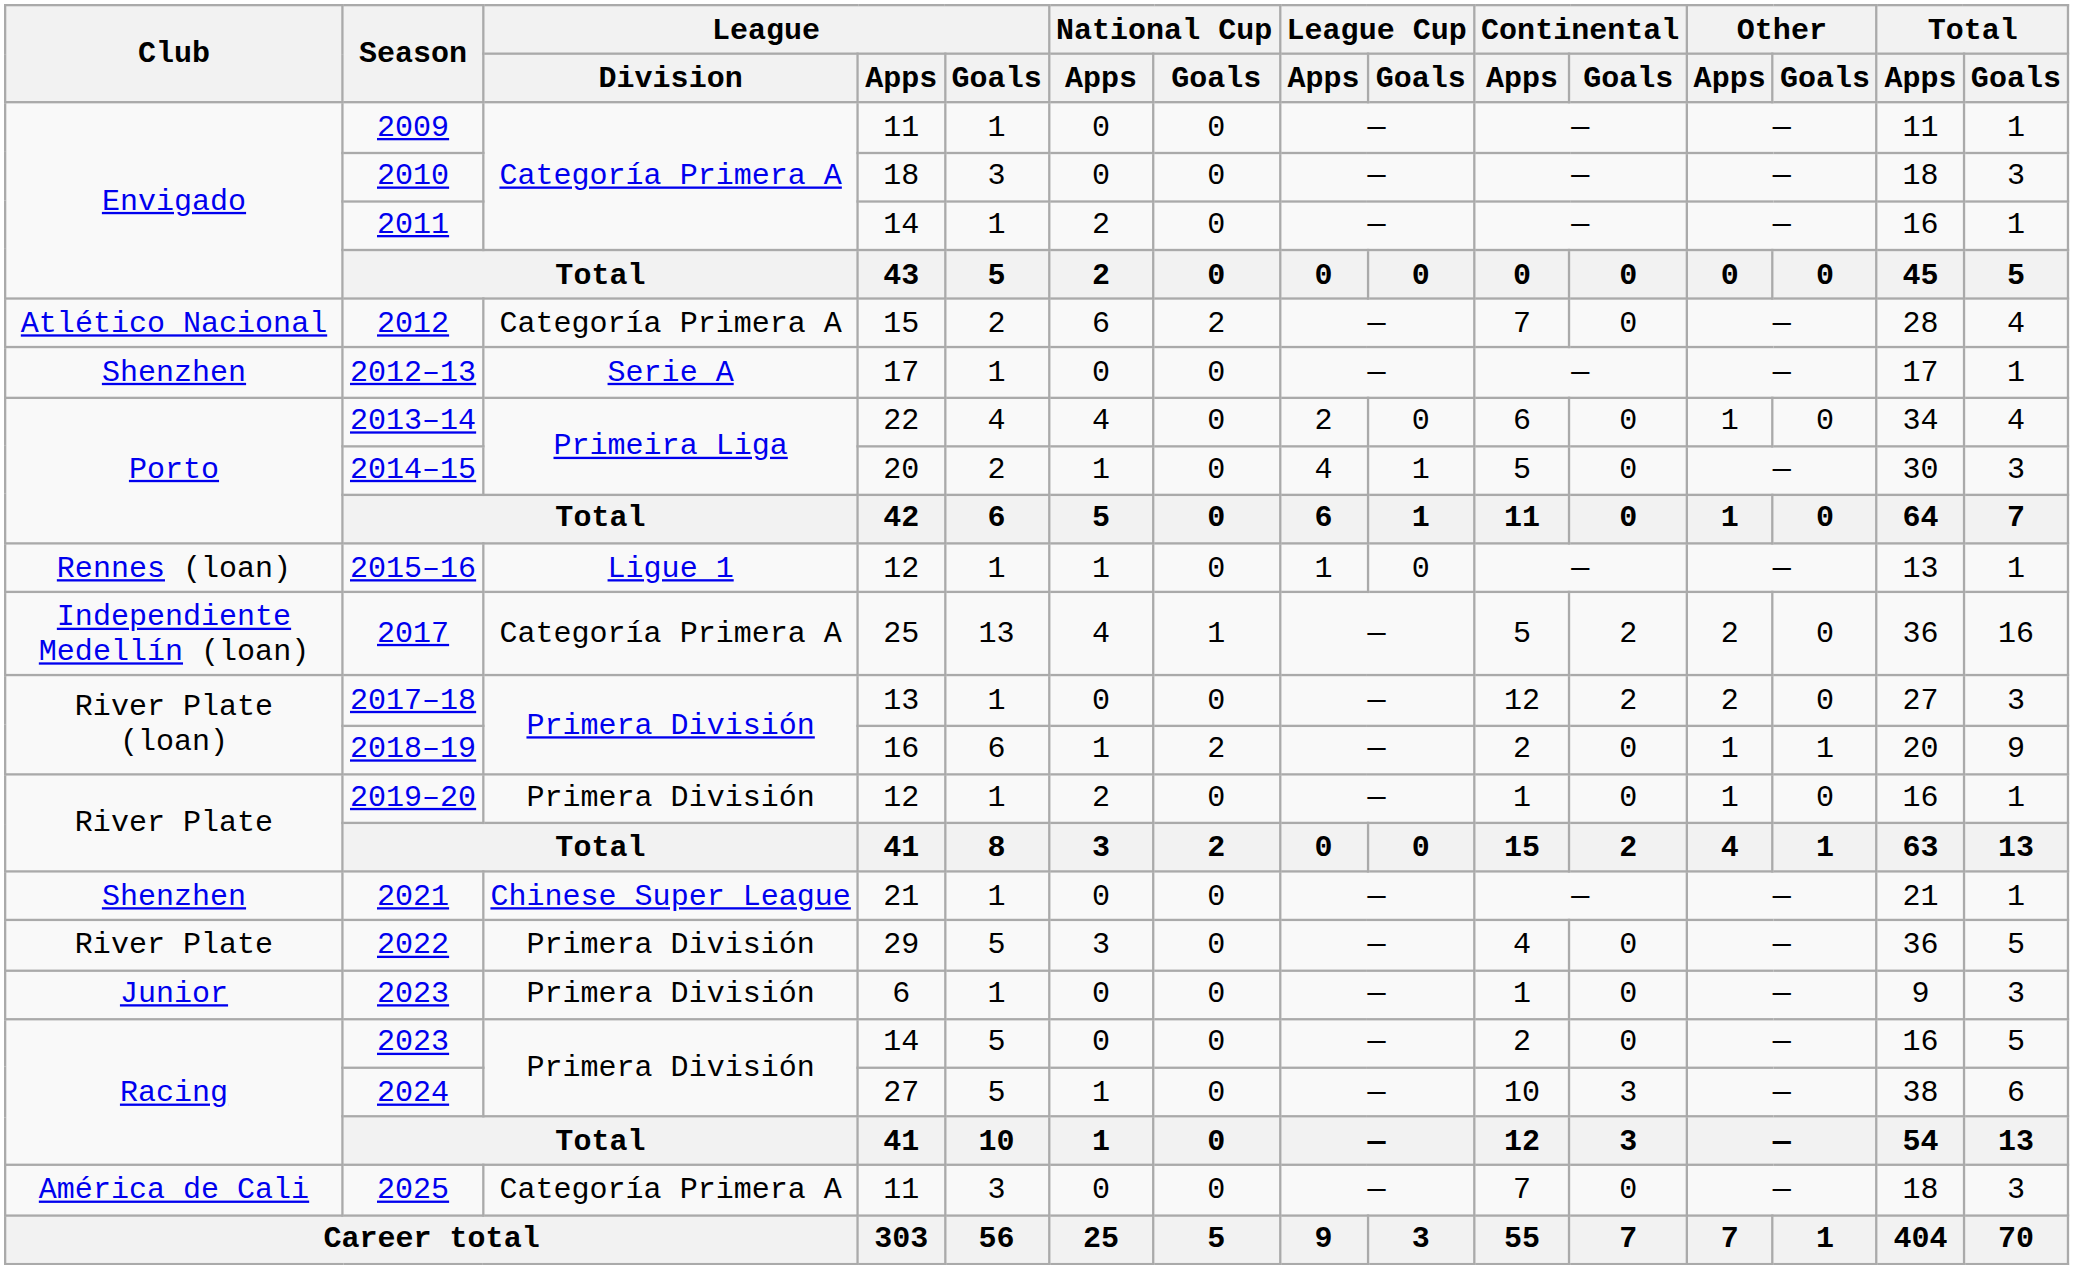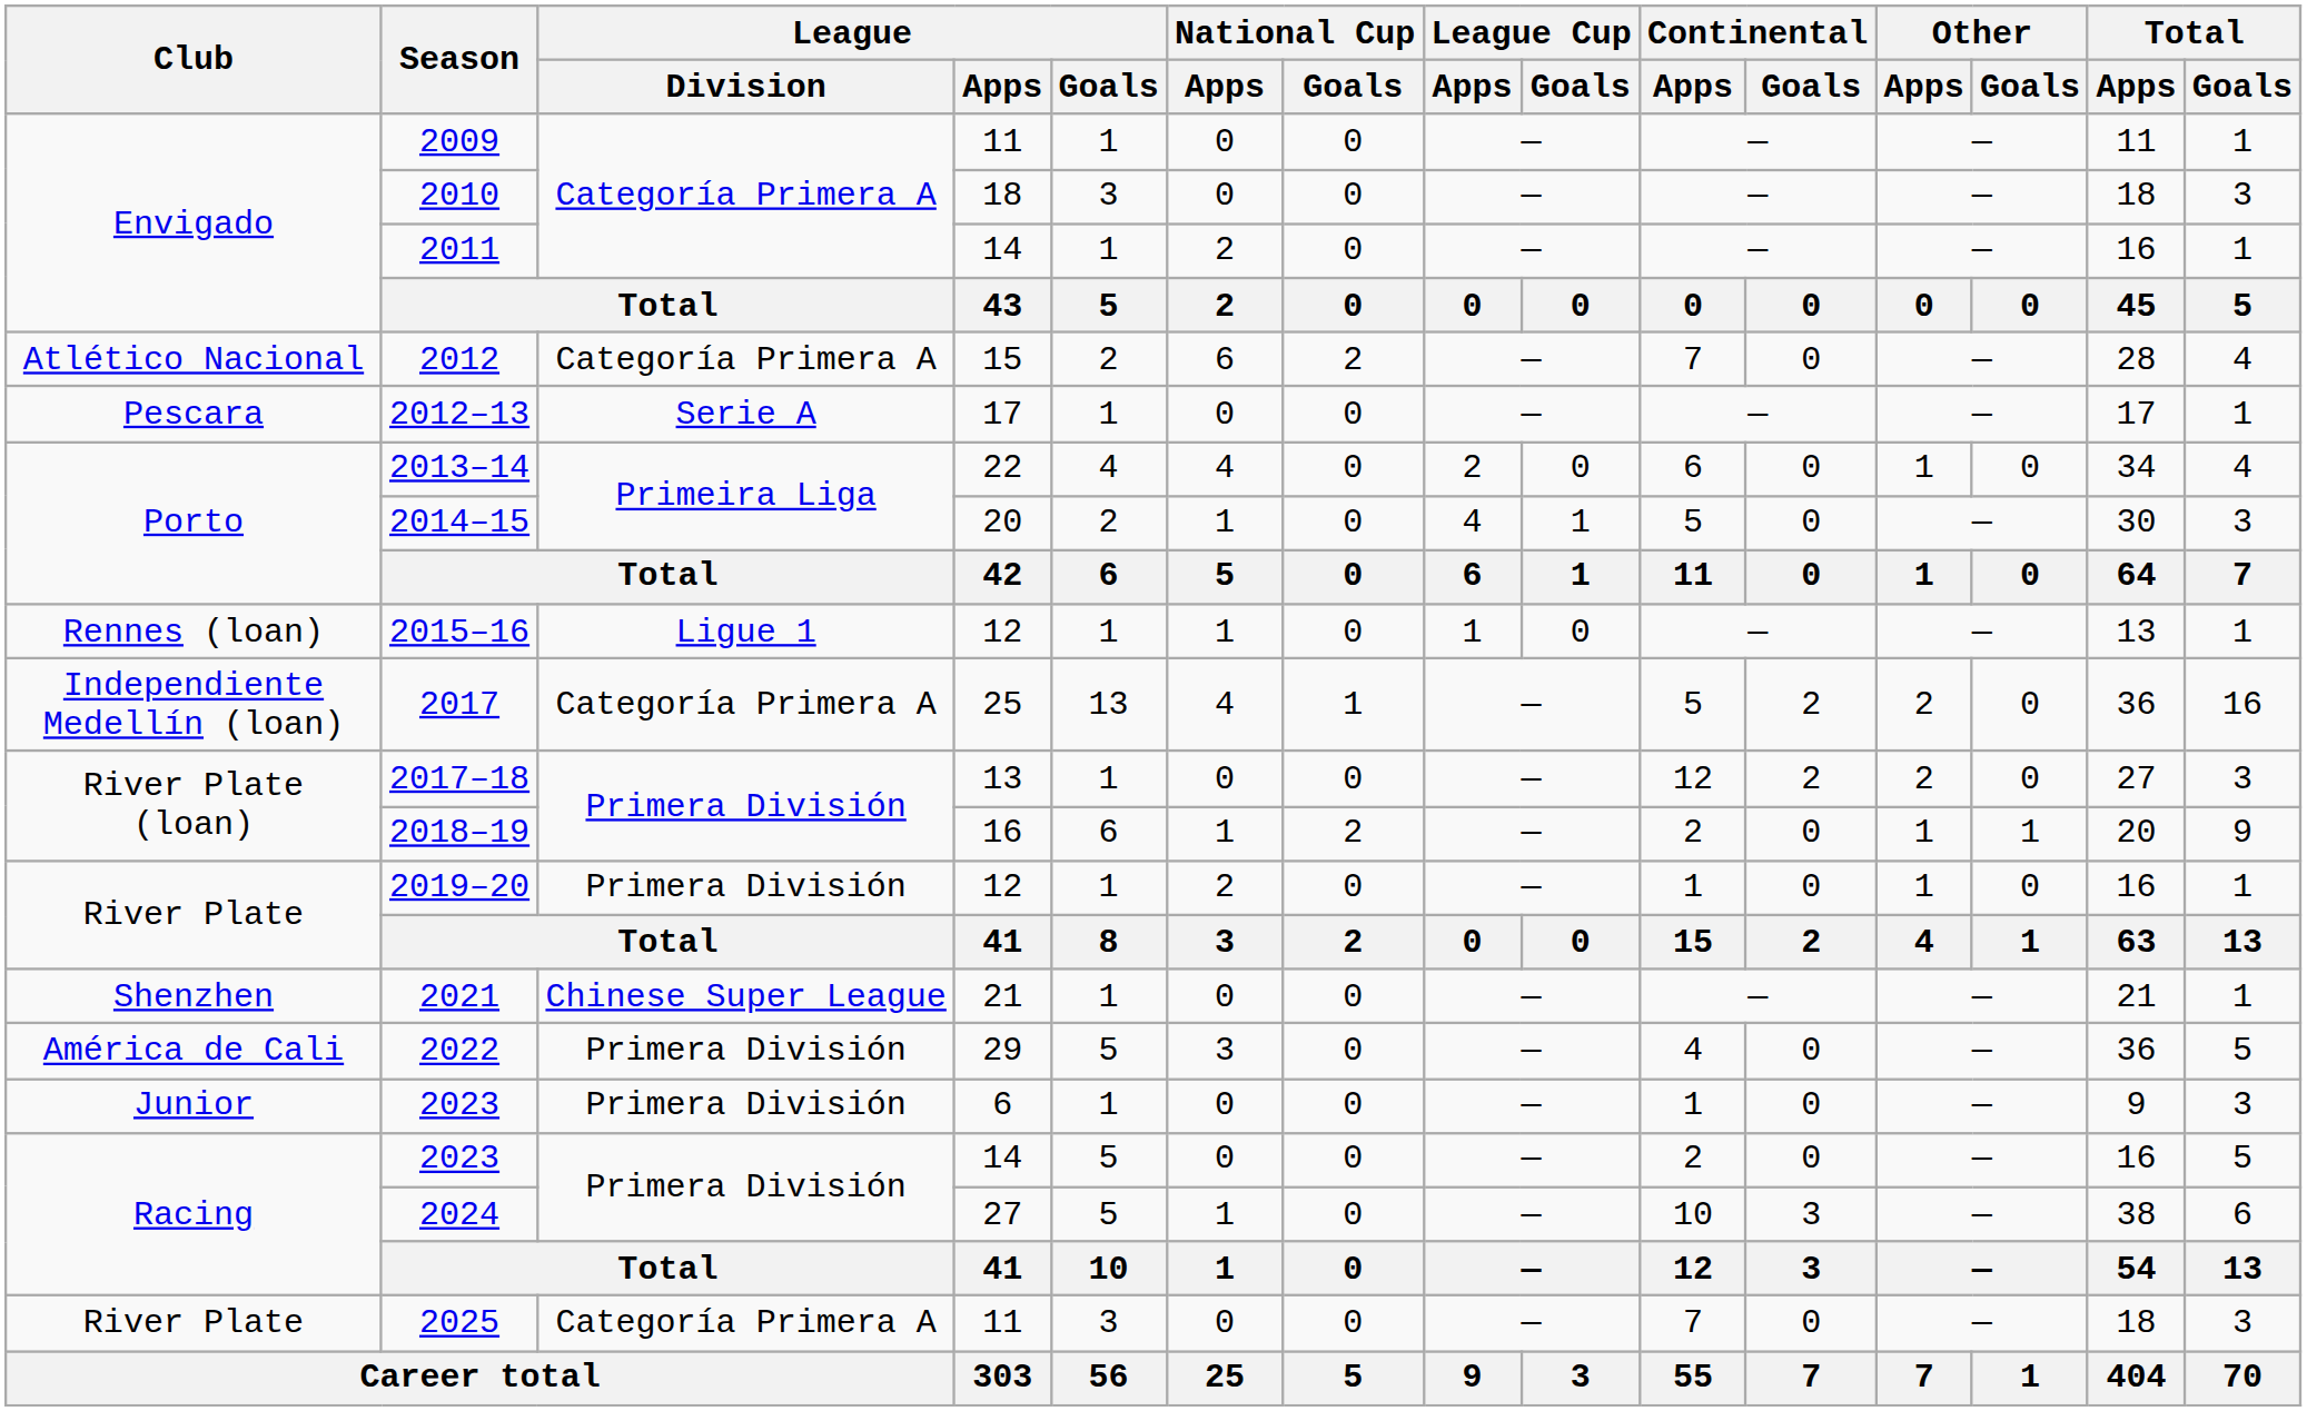2012–13 | Club: Shenzhen -> Pescara
2022 | Club: River Plate -> América de Cali
2025 | Club: América de Cali -> River Plate
